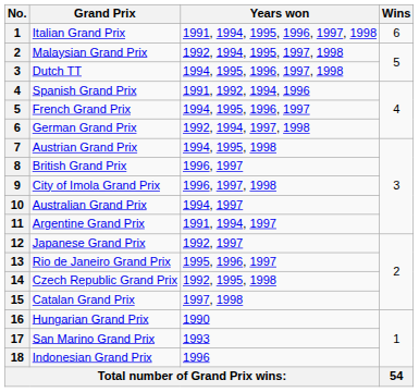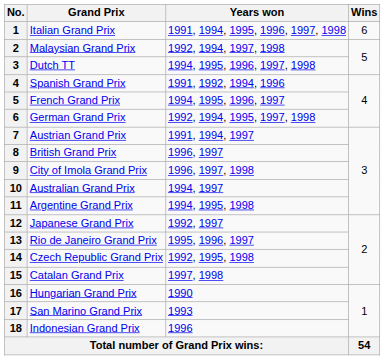Malaysian Grand Prix | Years won: 1992, 1994, 1995, 1997, 1998 -> 1992, 1994, 1997, 1998
German Grand Prix | Years won: 1992, 1994, 1997, 1998 -> 1992, 1994, 1995, 1997, 1998
Austrian Grand Prix | Years won: 1994, 1995, 1998 -> 1991, 1994, 1997
Argentine Grand Prix | Years won: 1991, 1994, 1997 -> 1994, 1995, 1998
